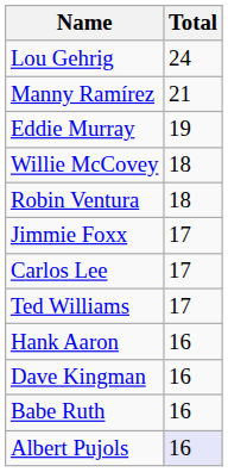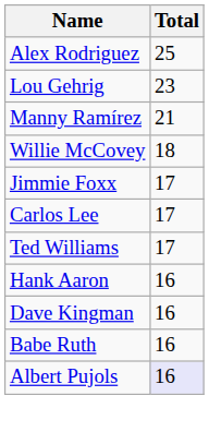+ row: Alex Rodriguez | 25
Lou Gehrig | Total: 24 -> 23
- row: Eddie Murray | 19
- row: Robin Ventura | 18
